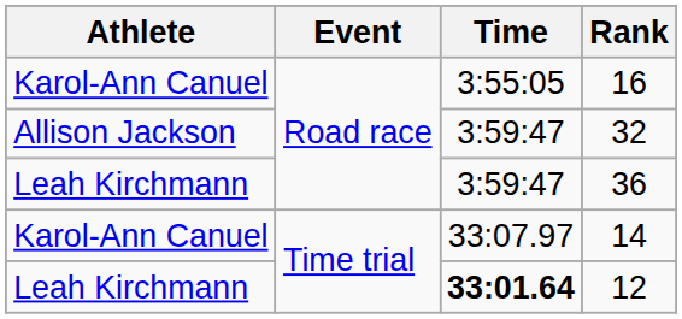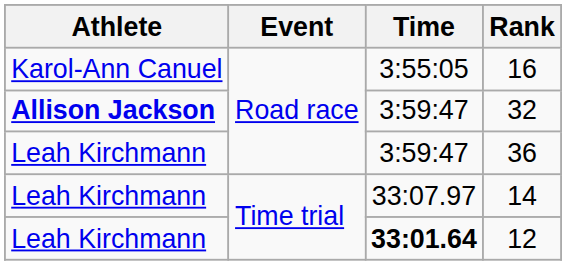32 | Athlete: normal -> bold
14 | Athlete: Karol-Ann Canuel -> Leah Kirchmann
